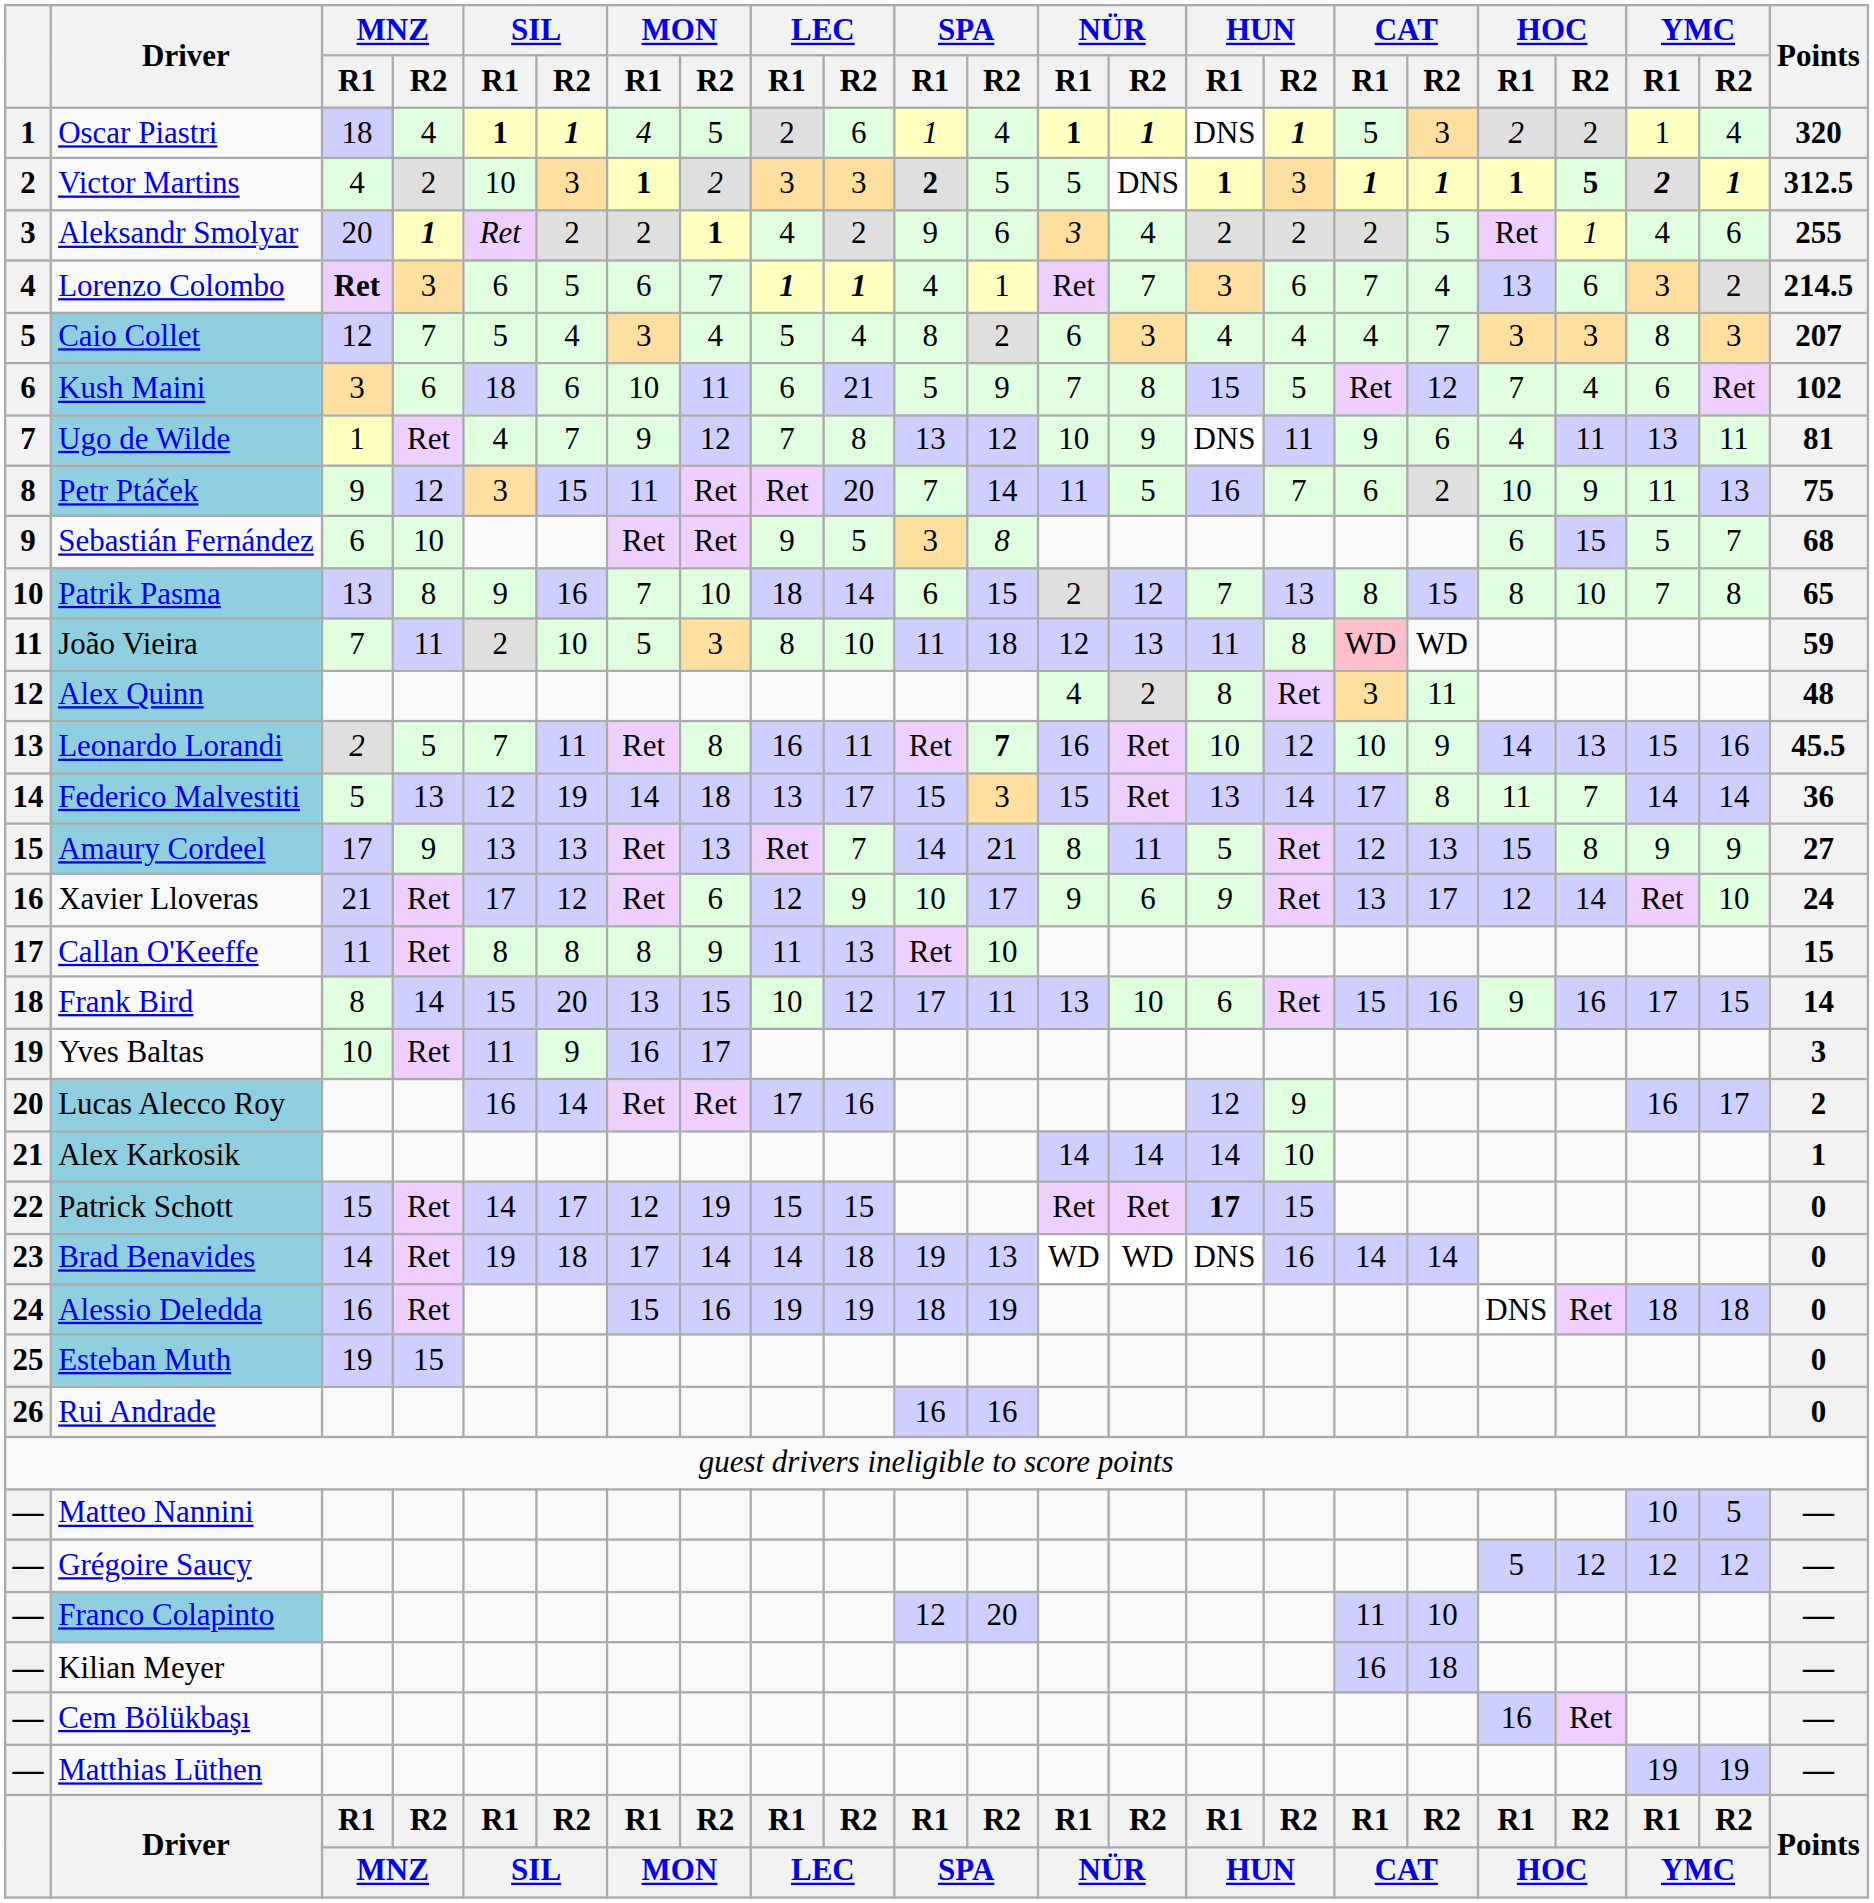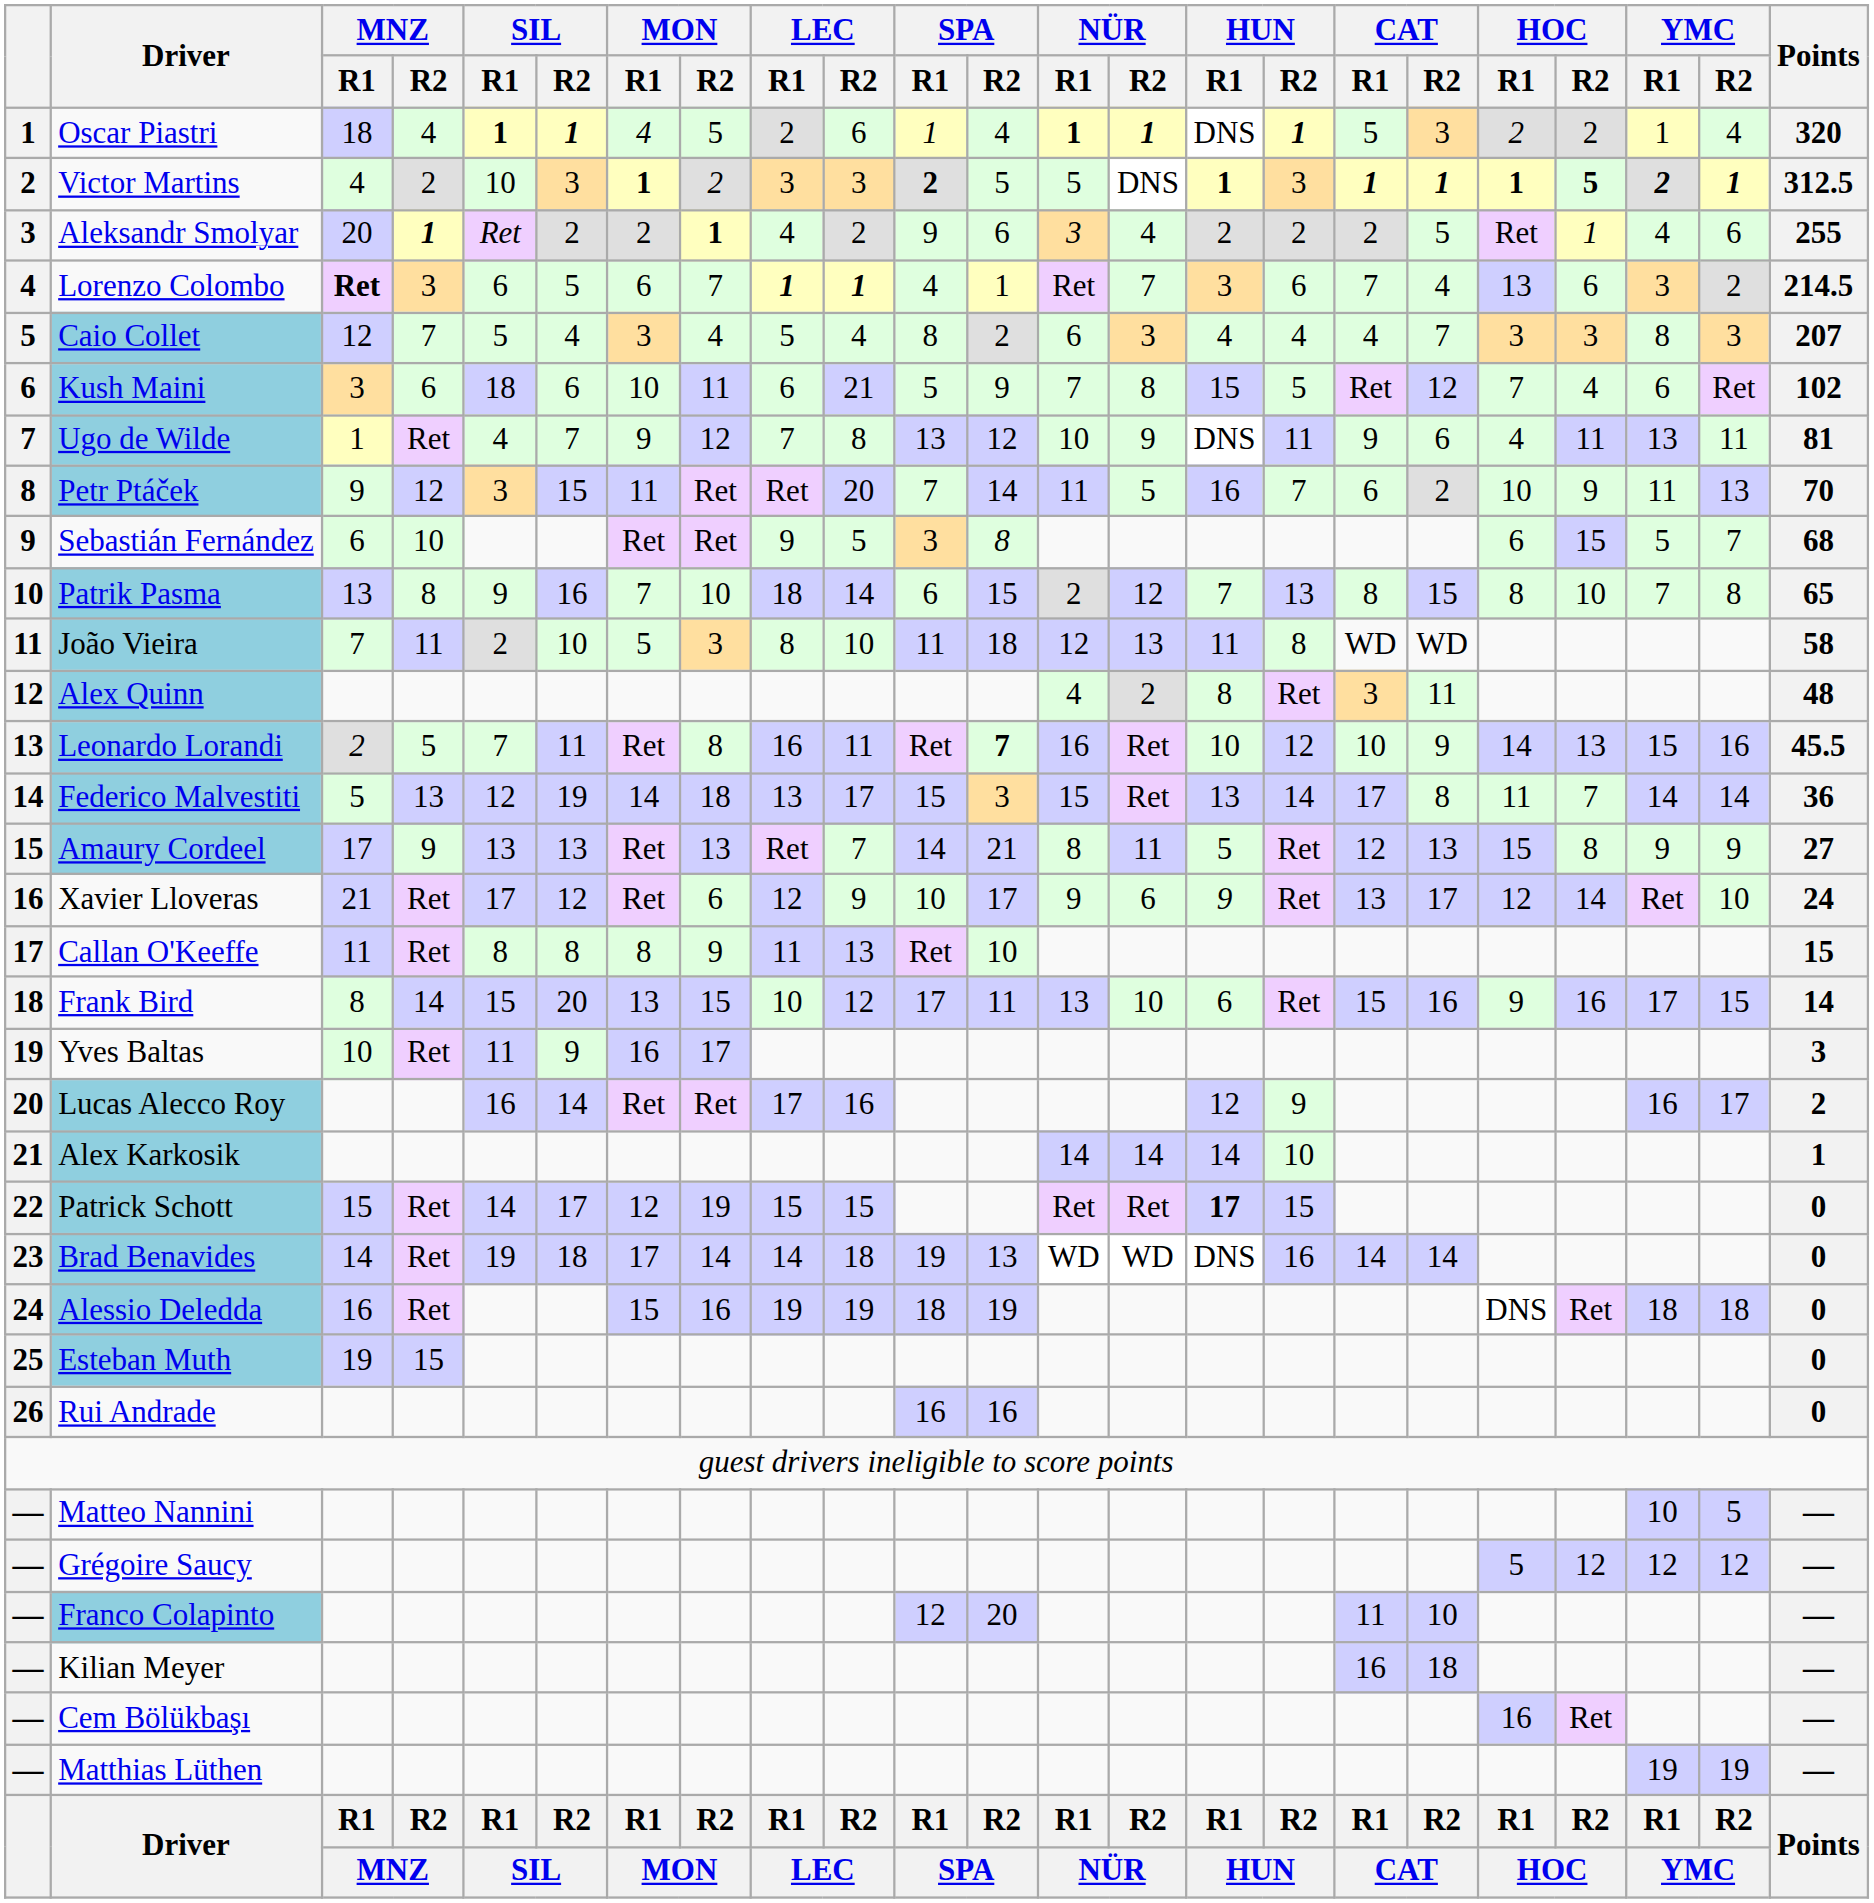Petr Ptáček | Points: 75 -> 70
João Vieira | CAT / R1: pink background -> no background
João Vieira | Points: 59 -> 58
